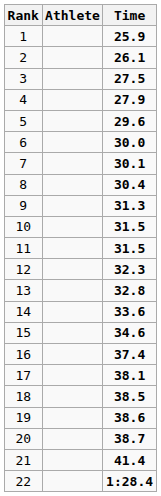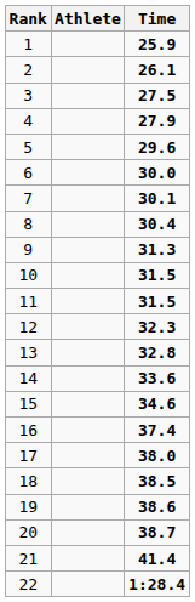17 | Time: 38.1 -> 38.0
